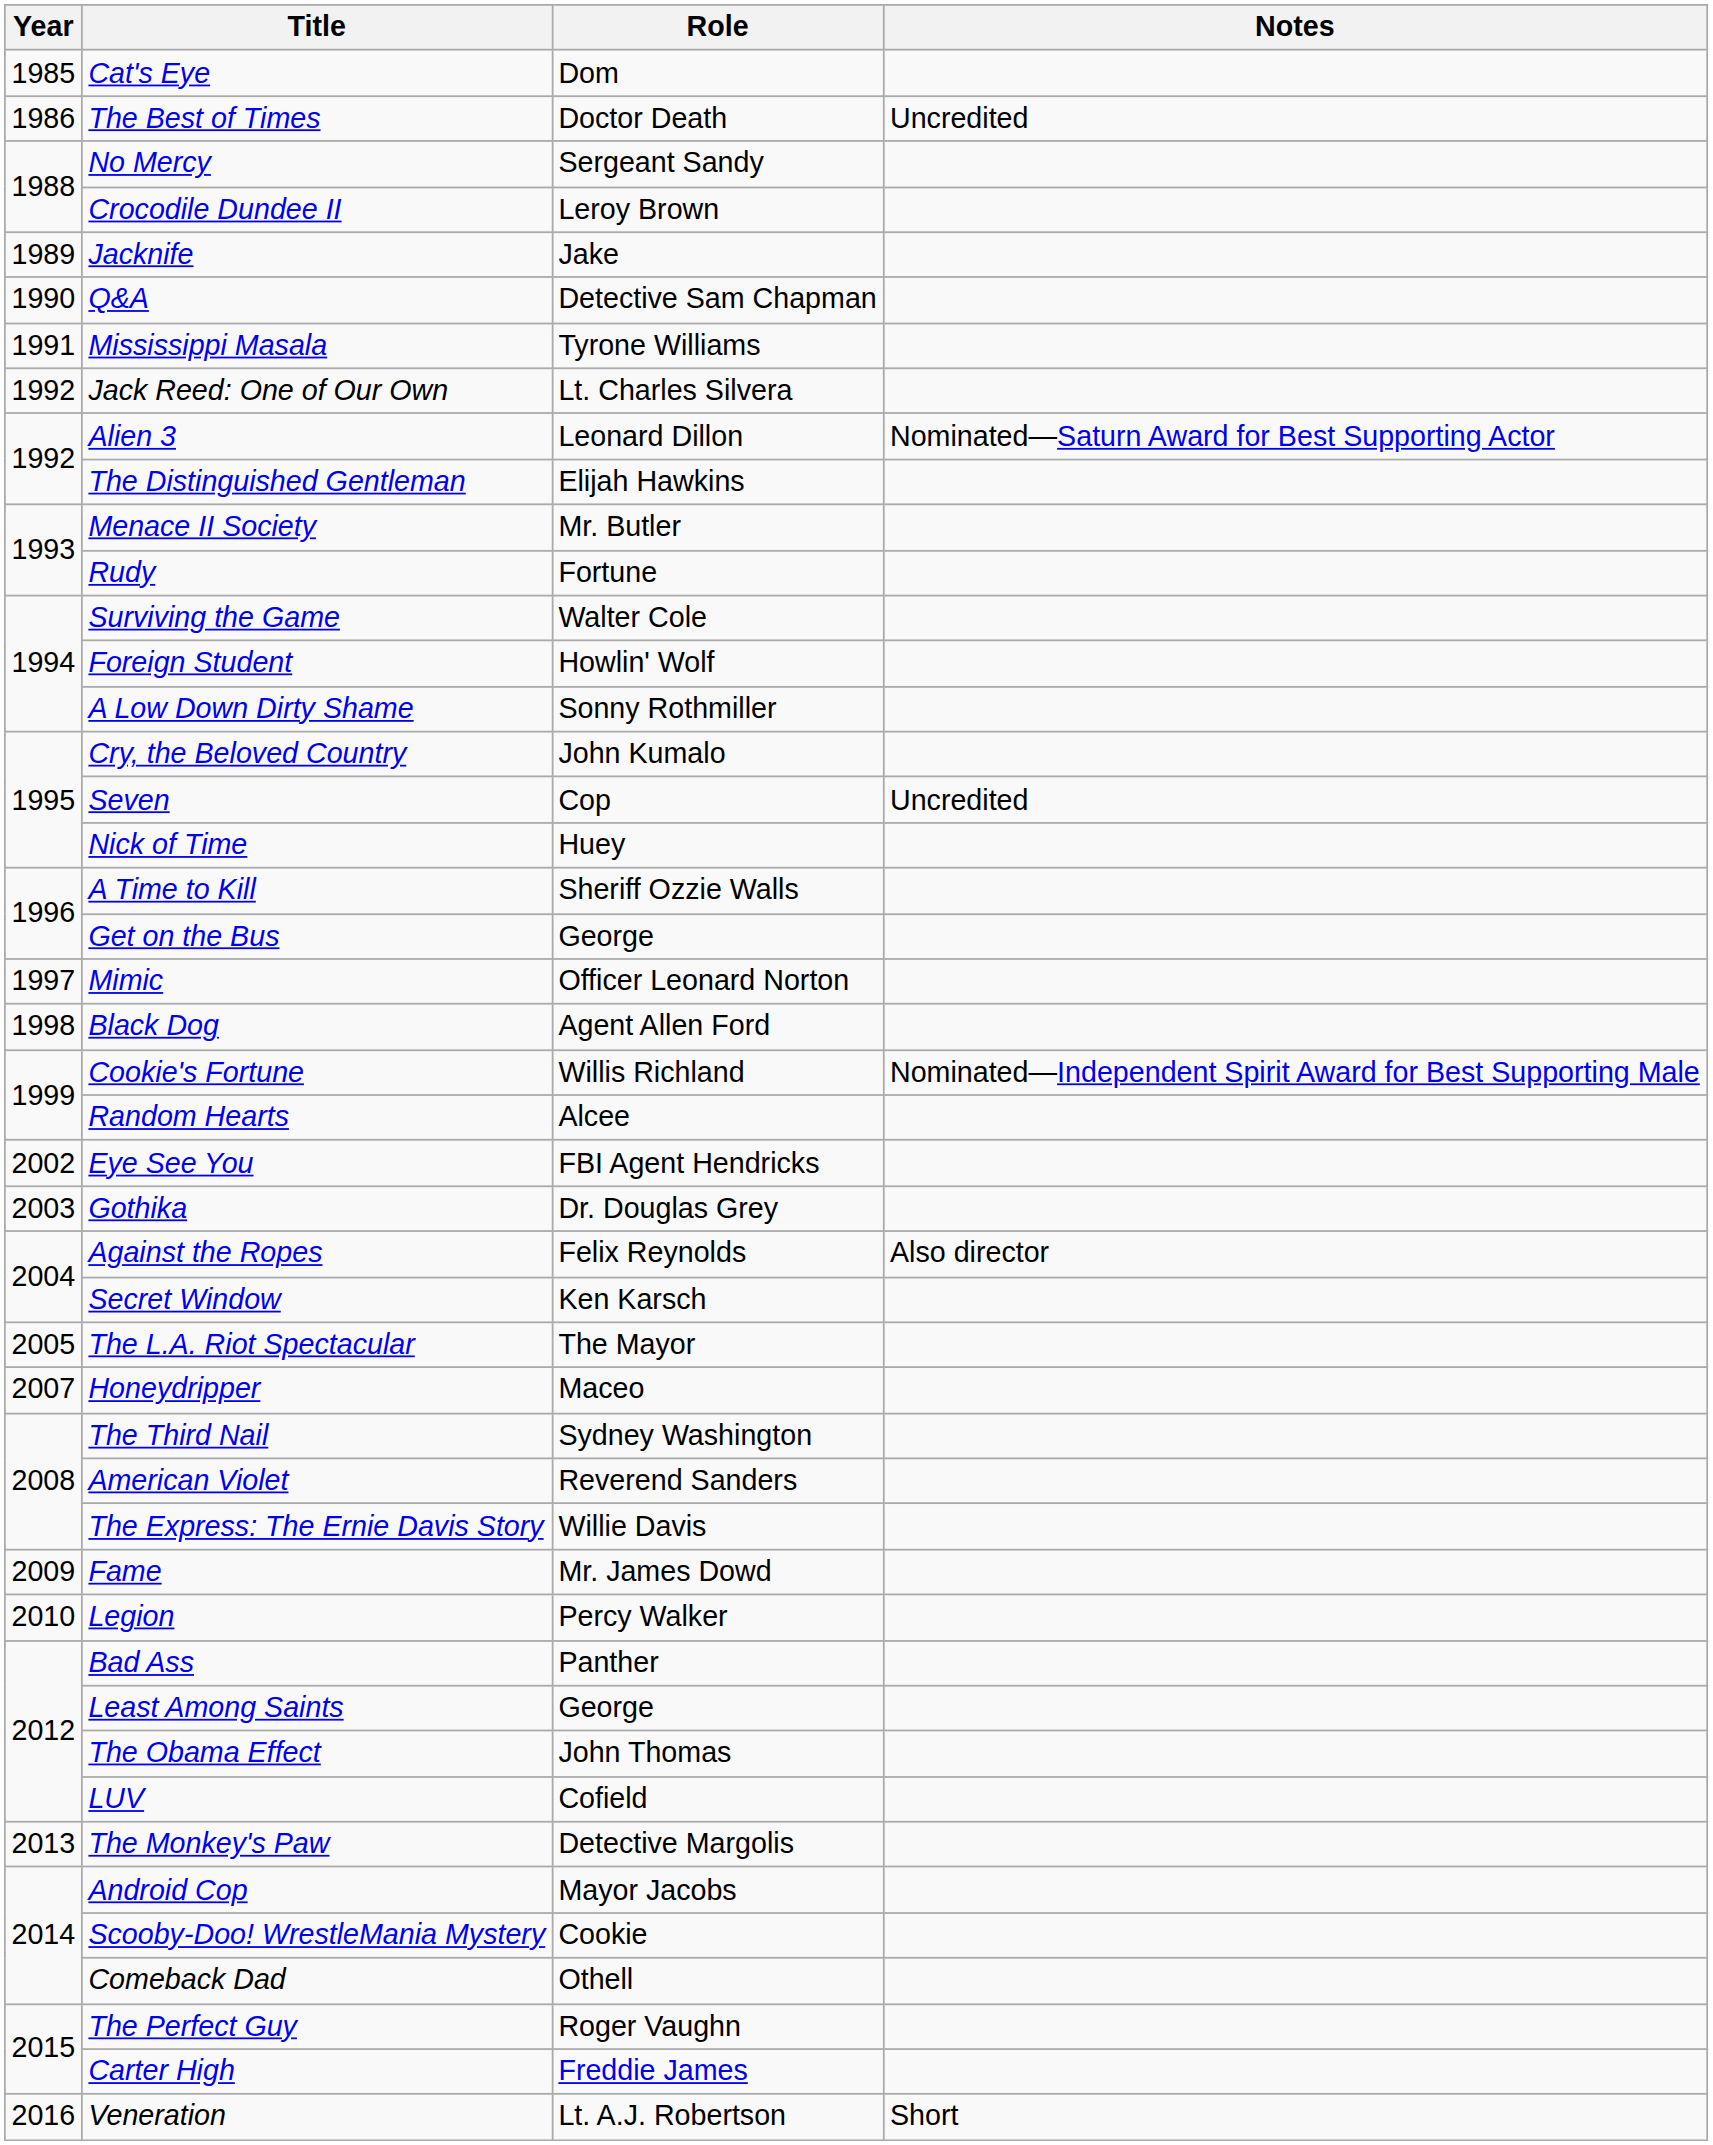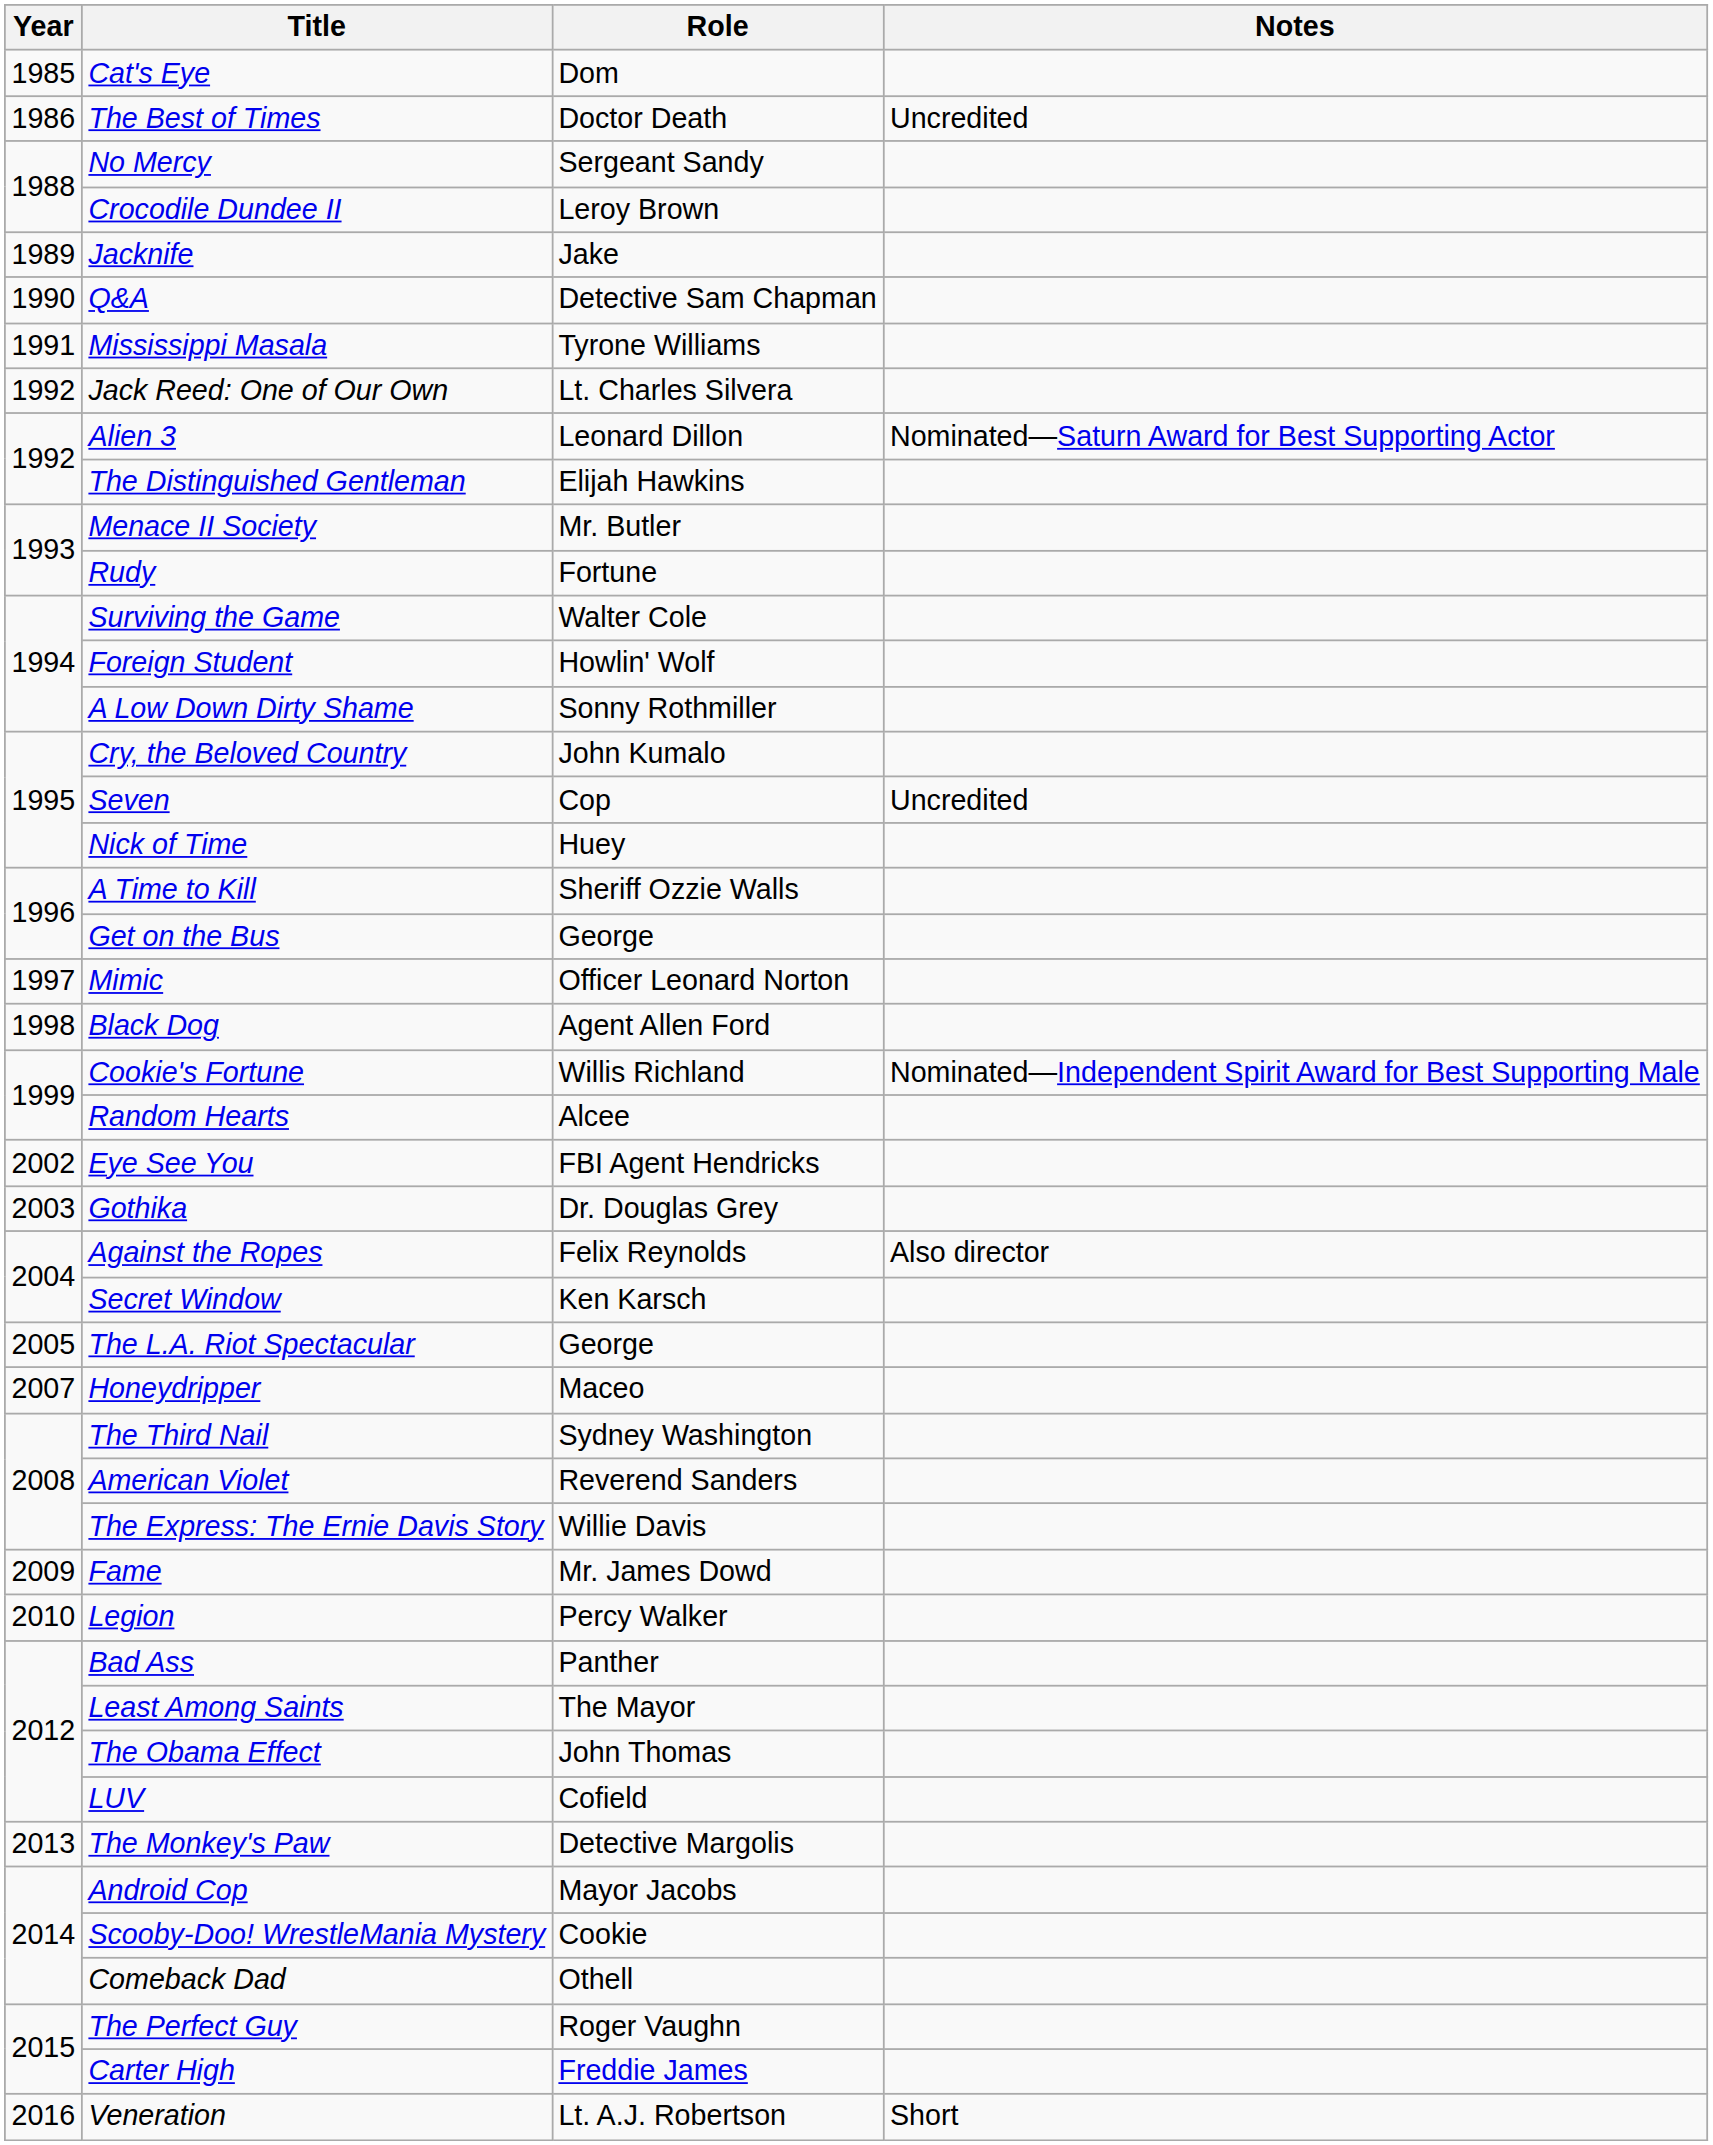The L.A. Riot Spectacular | Role: The Mayor -> George
Least Among Saints | Role: George -> The Mayor
